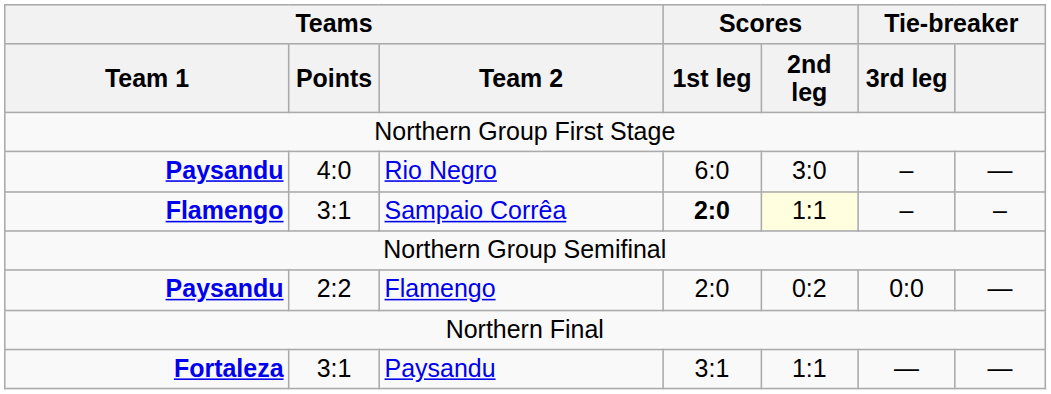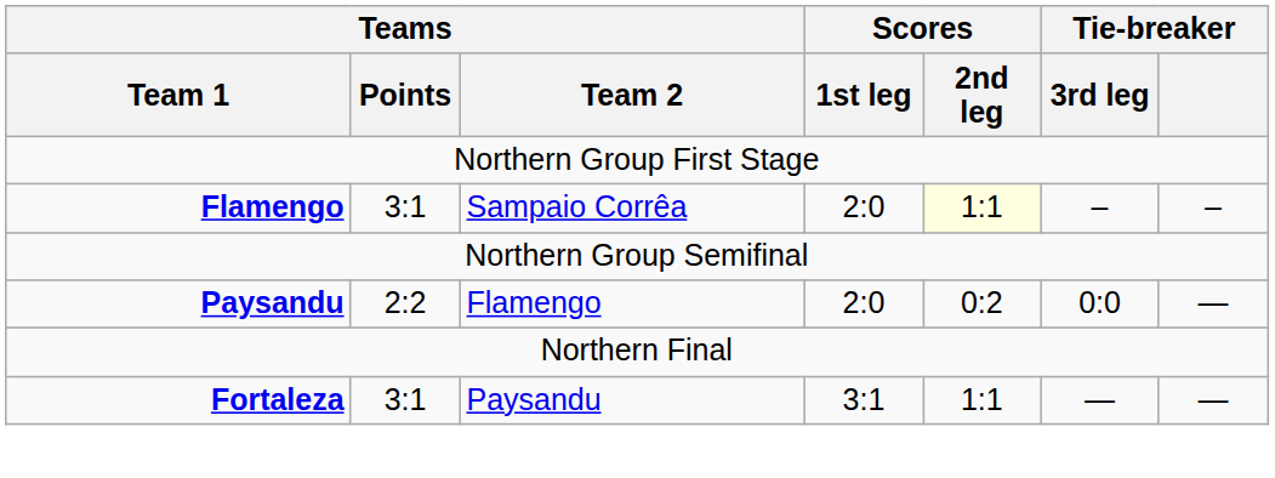- row: Paysandu | 4:0 | Rio Negro | 6:0 | 3:0 | – | —
Sampaio Corrêa | Scores / 1st leg: bold -> normal
